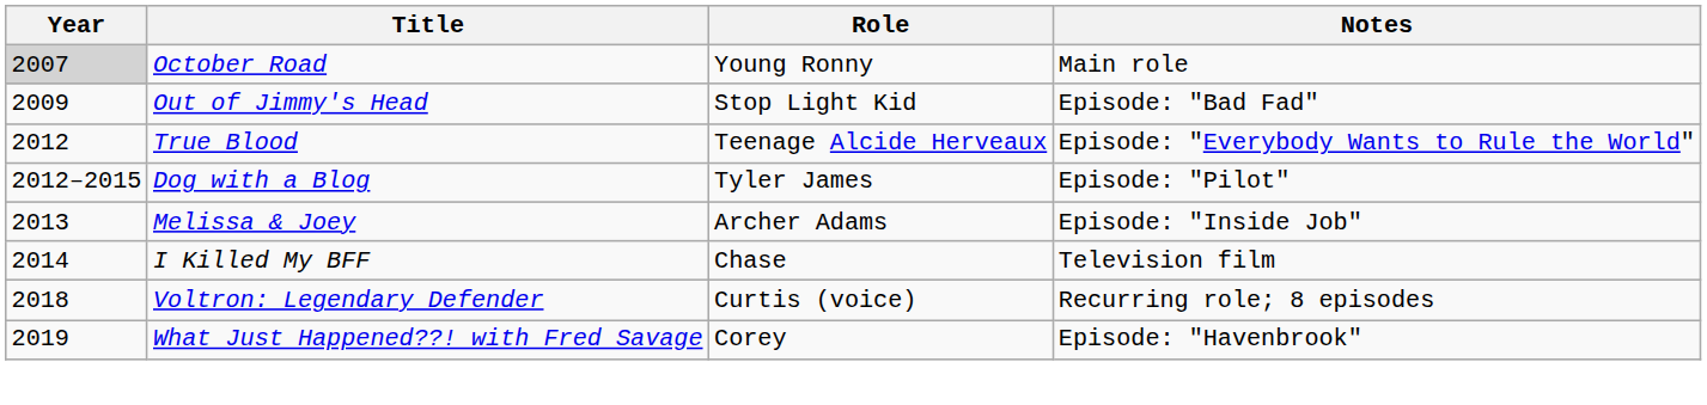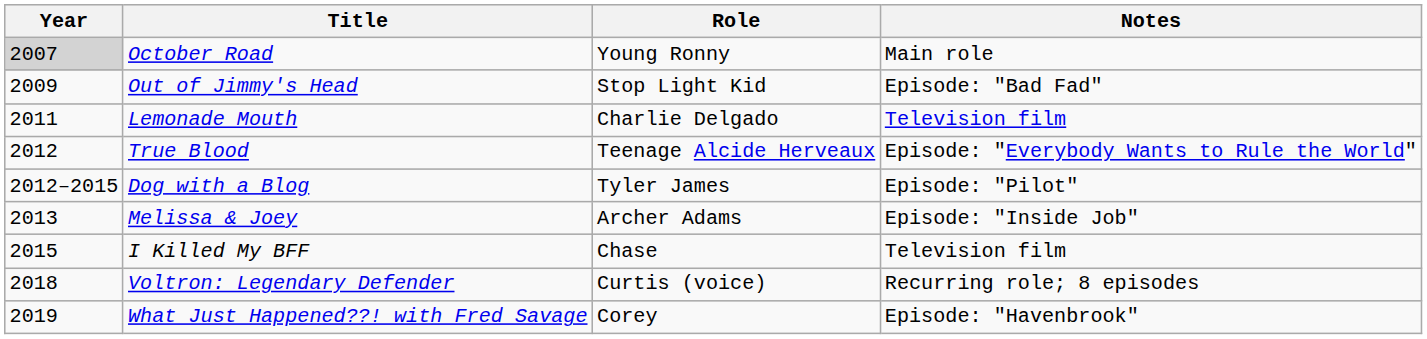+ row: 2011 | Lemonade Mouth | Charlie Delgado | Television film
I Killed My BFF | Year: 2014 -> 2015
